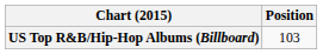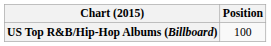US Top R&B/Hip-Hop Albums (Billboard) | Position: 103 -> 100
